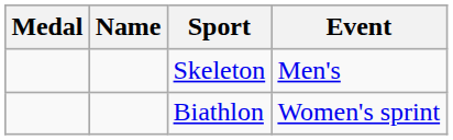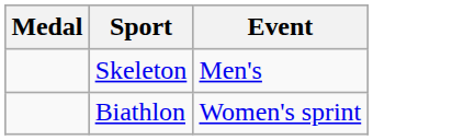- column: Name
